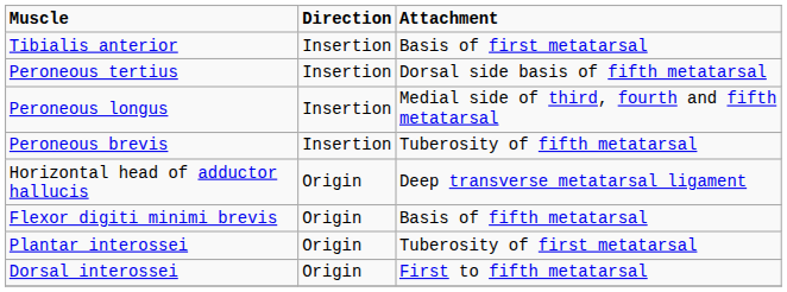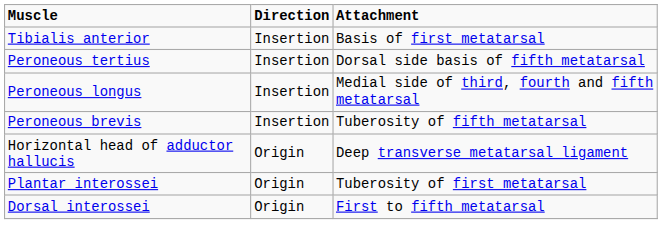- row: Flexor digiti minimi brevis | Origin | Basis of fifth metatarsal
